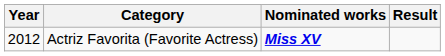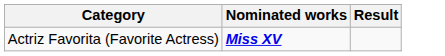- column: Year | 2012
